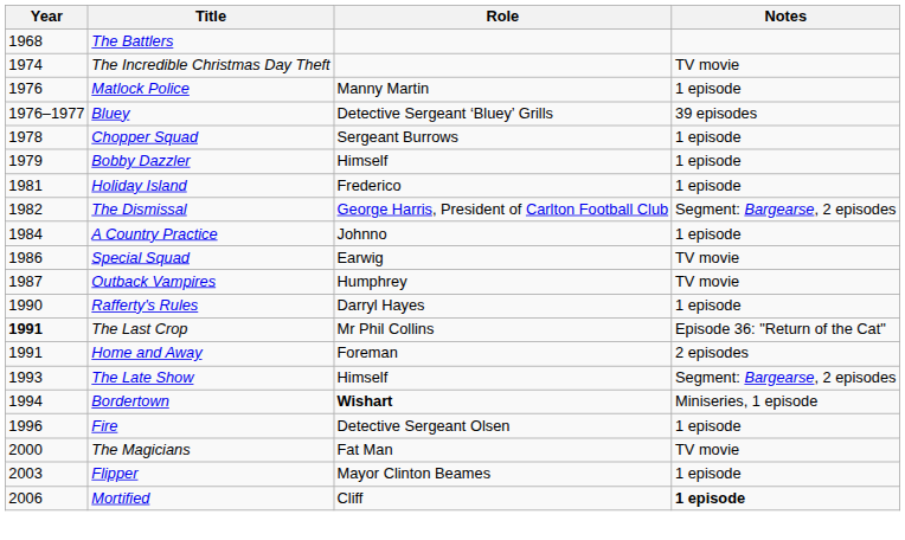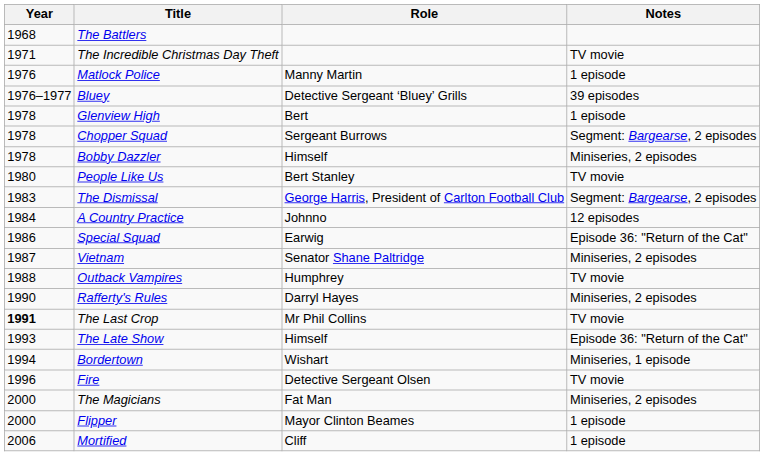The Incredible Christmas Day Theft | Year: 1974 -> 1971
+ row: 1978 | Glenview High | Bert | 1 episode
Chopper Squad | Notes: 1 episode -> Segment: Bargearse, 2 episodes
Bobby Dazzler | Year: 1979 -> 1978
Bobby Dazzler | Notes: 1 episode -> Miniseries, 2 episodes
+ row: 1980 | People Like Us | Bert Stanley | TV movie
- row: 1981 | Holiday Island | Frederico | 1 episode
The Dismissal | Year: 1982 -> 1983
A Country Practice | Notes: 1 episode -> 12 episodes
Special Squad | Notes: TV movie -> Episode 36: "Return of the Cat"
+ row: 1987 | Vietnam | Senator Shane Paltridge | Miniseries, 2 episodes
Outback Vampires | Year: 1987 -> 1988
Rafferty's Rules | Notes: 1 episode -> Miniseries, 2 episodes
The Last Crop | Notes: Episode 36: "Return of the Cat" -> TV movie
- row: 1991 | Home and Away | Foreman | 2 episodes
The Late Show | Notes: Segment: Bargearse, 2 episodes -> Episode 36: "Return of the Cat"
Bordertown | Role: bold -> normal
Fire | Notes: 1 episode -> TV movie
The Magicians | Notes: TV movie -> Miniseries, 2 episodes
Flipper | Year: 2003 -> 2000
Mortified | Notes: bold -> normal
